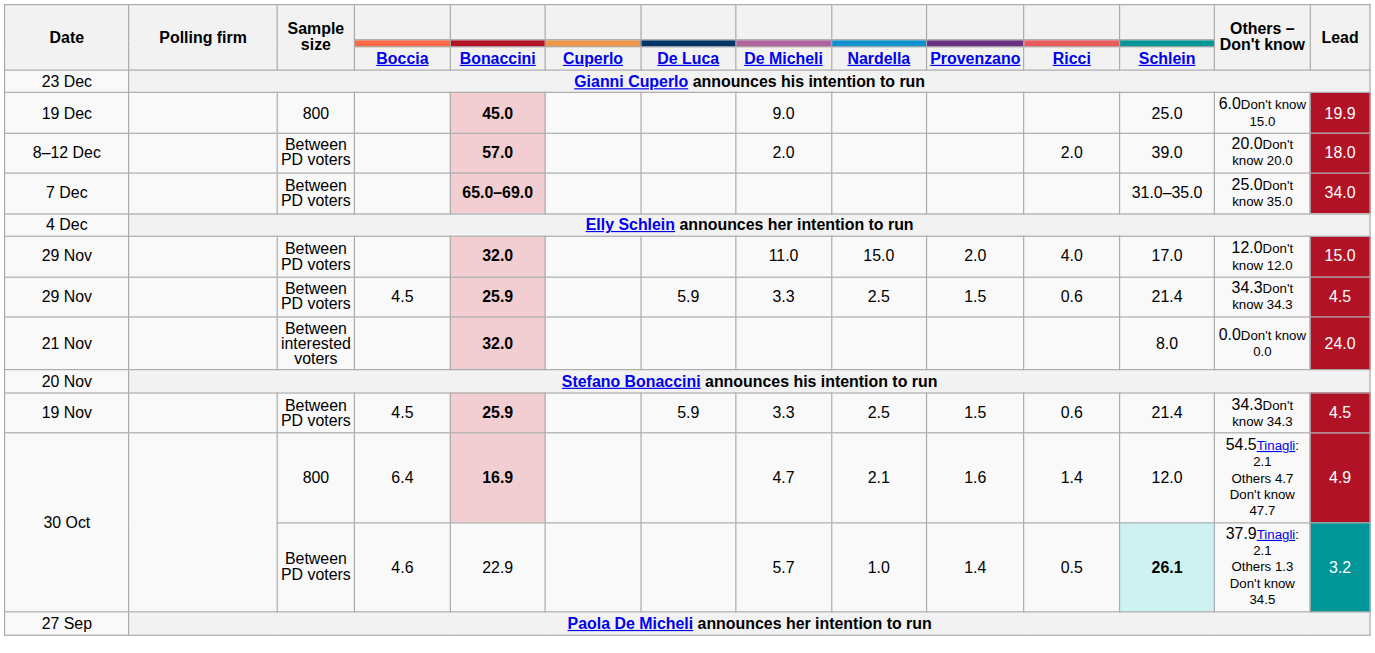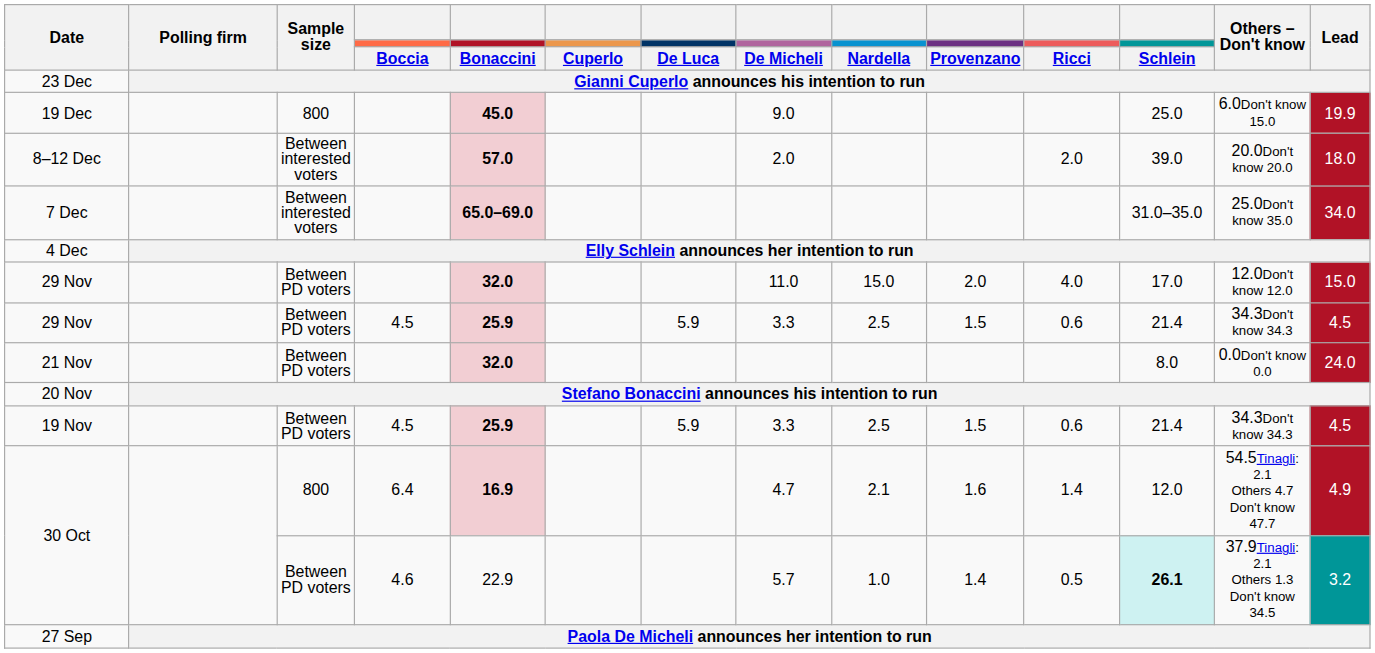8–12 Dec | Sample size: Between PD voters -> Between interested voters
7 Dec | Sample size: Between PD voters -> Between interested voters
21 Nov | Sample size: Between interested voters -> Between PD voters
